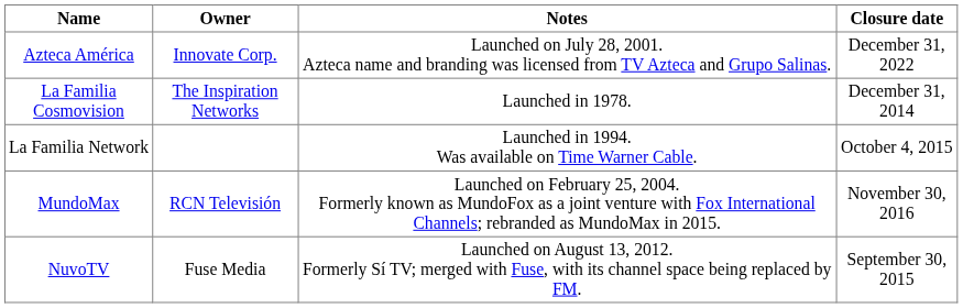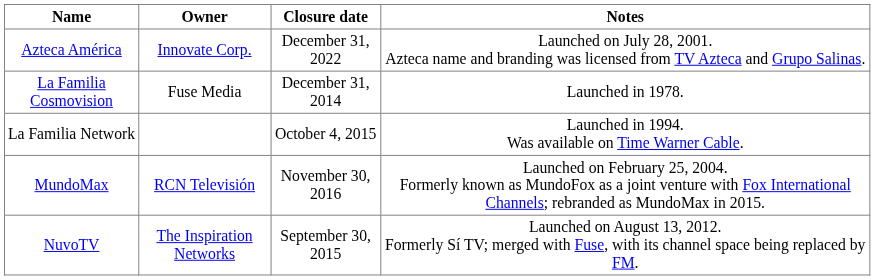columns swapped: Closure date <-> Notes
La Familia Cosmovision | Owner: The Inspiration Networks -> Fuse Media
NuvoTV | Owner: Fuse Media -> The Inspiration Networks
